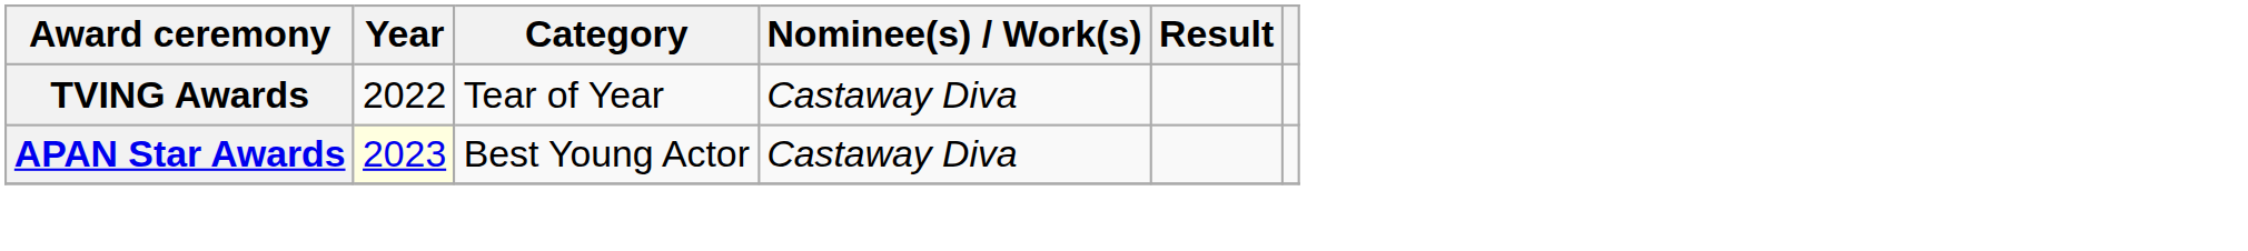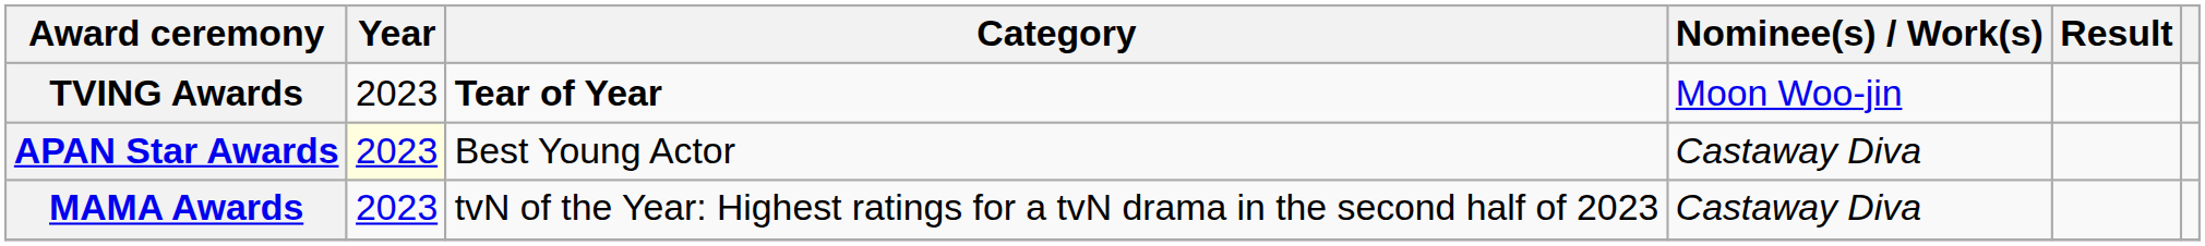TVING Awards | Year: 2022 -> 2023
TVING Awards | Category: normal -> bold
TVING Awards | Nominee(s) / Work(s): Castaway Diva -> Moon Woo-jin
+ row: MAMA Awards | 2023 | tvN of the Year: Highest ratings for a tvN drama in the second half of 2023 | Castaway Diva
